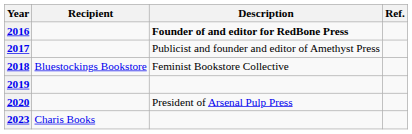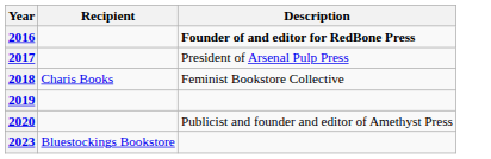- column: Ref.
2017 | Description: Publicist and founder and editor of Amethyst Press -> President of Arsenal Pulp Press
2018 | Recipient: Bluestockings Bookstore -> Charis Books
2020 | Description: President of Arsenal Pulp Press -> Publicist and founder and editor of Amethyst Press
2023 | Recipient: Charis Books -> Bluestockings Bookstore
